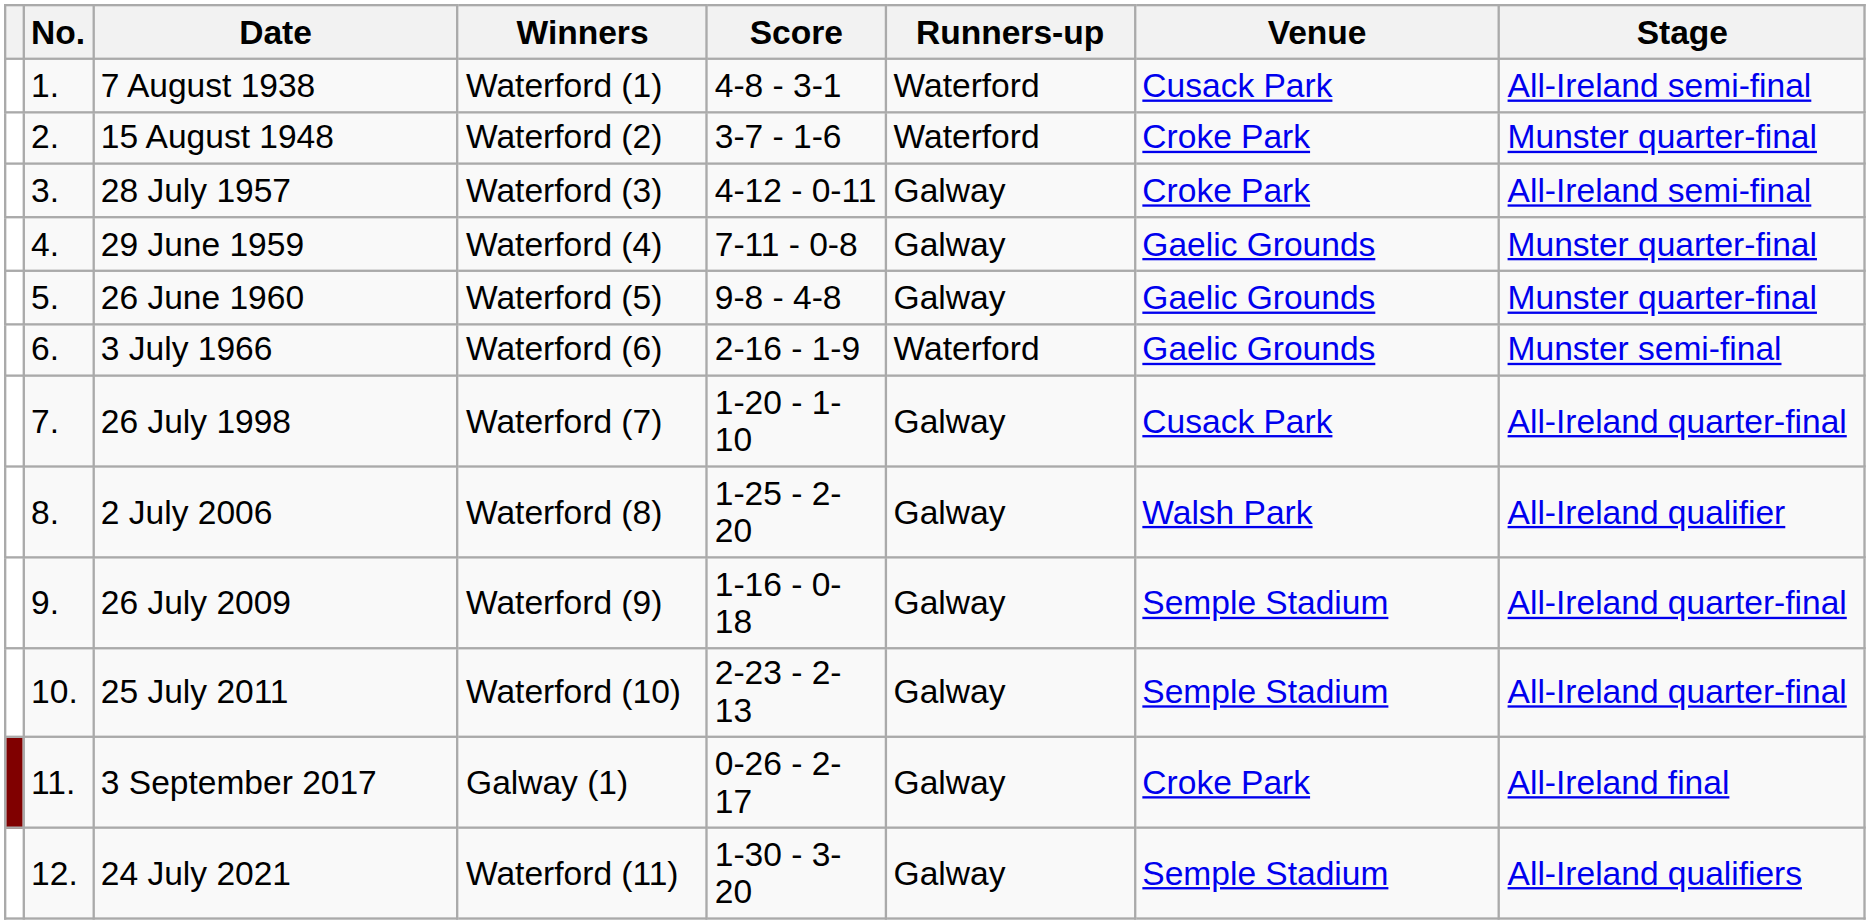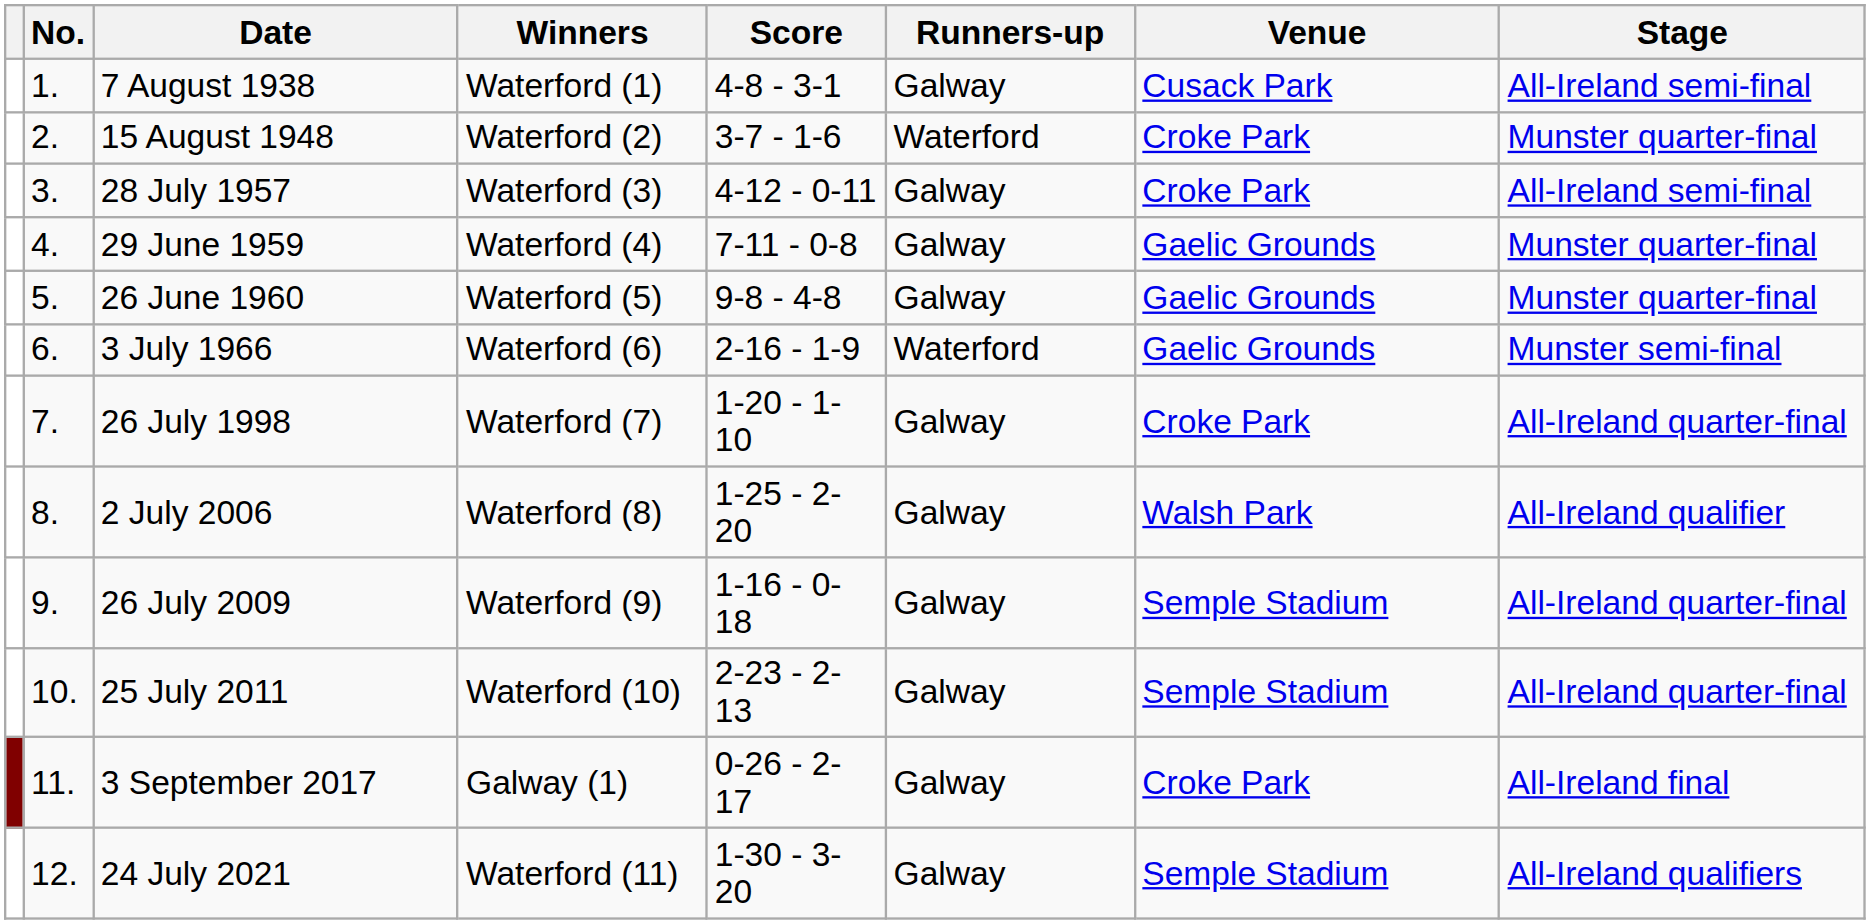7 August 1938 | Runners-up: Waterford -> Galway
26 July 1998 | Venue: Cusack Park -> Croke Park
